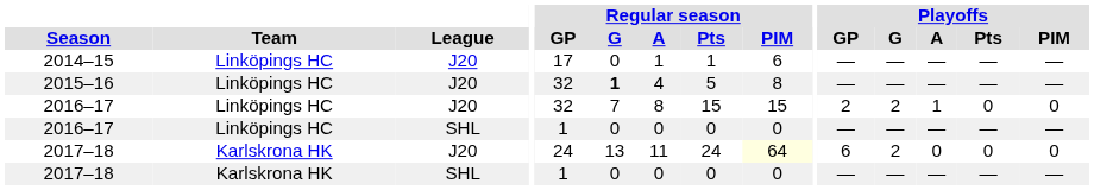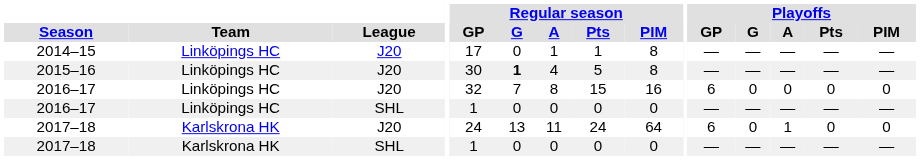2014–15 | Regular season / PIM: 6 -> 8
2015–16 | Regular season / GP: 32 -> 30
2016–17 / J20 | Regular season / PIM: 15 -> 16
2016–17 / J20 | Playoffs / GP: 2 -> 6
2016–17 / J20 | Playoffs / G: 2 -> 0
2016–17 / J20 | Playoffs / A: 1 -> 0
2017–18 / J20 | Regular season / PIM: lightyellow background -> no background
2017–18 / J20 | Playoffs / G: 2 -> 0
2017–18 / J20 | Playoffs / A: 0 -> 1
